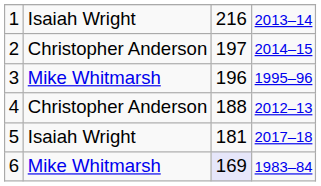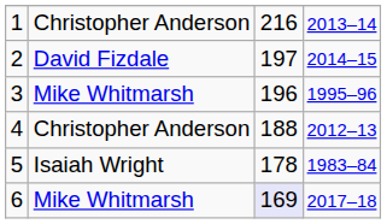1 | column 2: Isaiah Wright -> Christopher Anderson
2 | column 2: Christopher Anderson -> David Fizdale
5 | column 3: 181 -> 178
5 | column 4: 2017–18 -> 1983–84
6 | column 4: 1983–84 -> 2017–18
